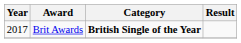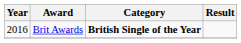Brit Awards | Year: 2017 -> 2016
